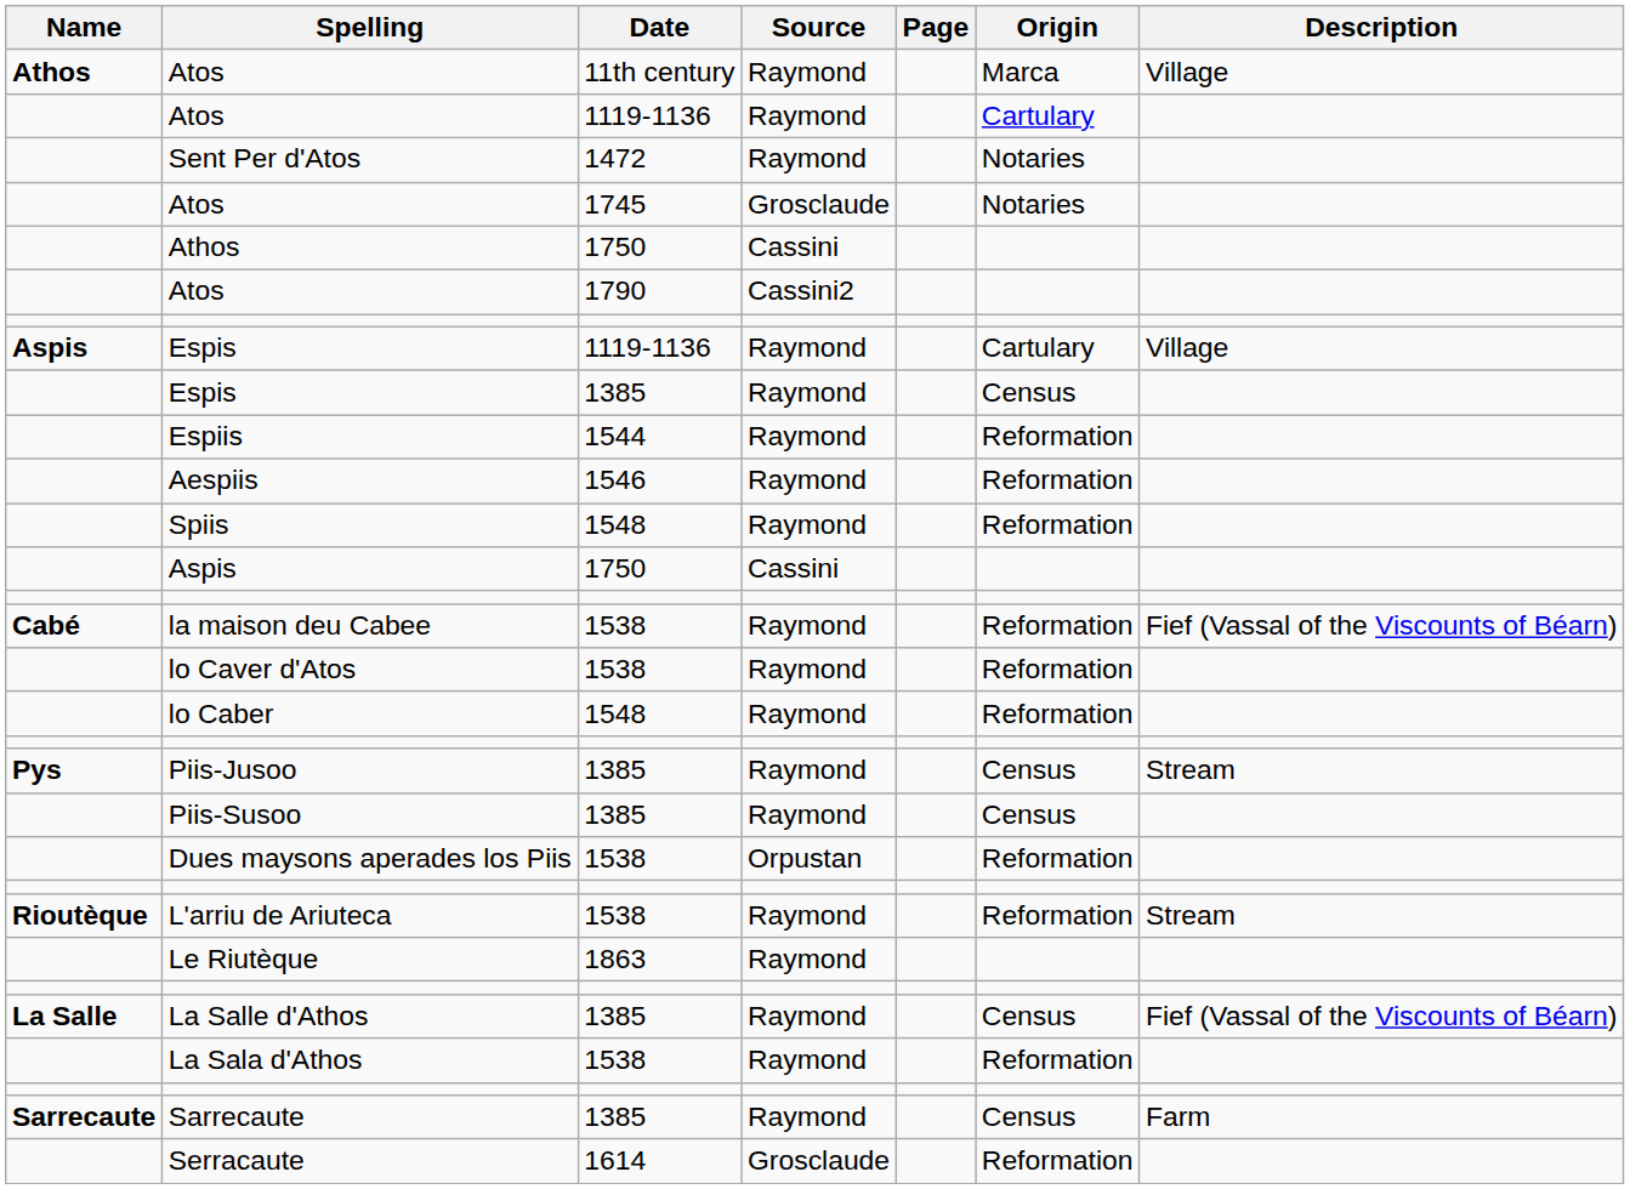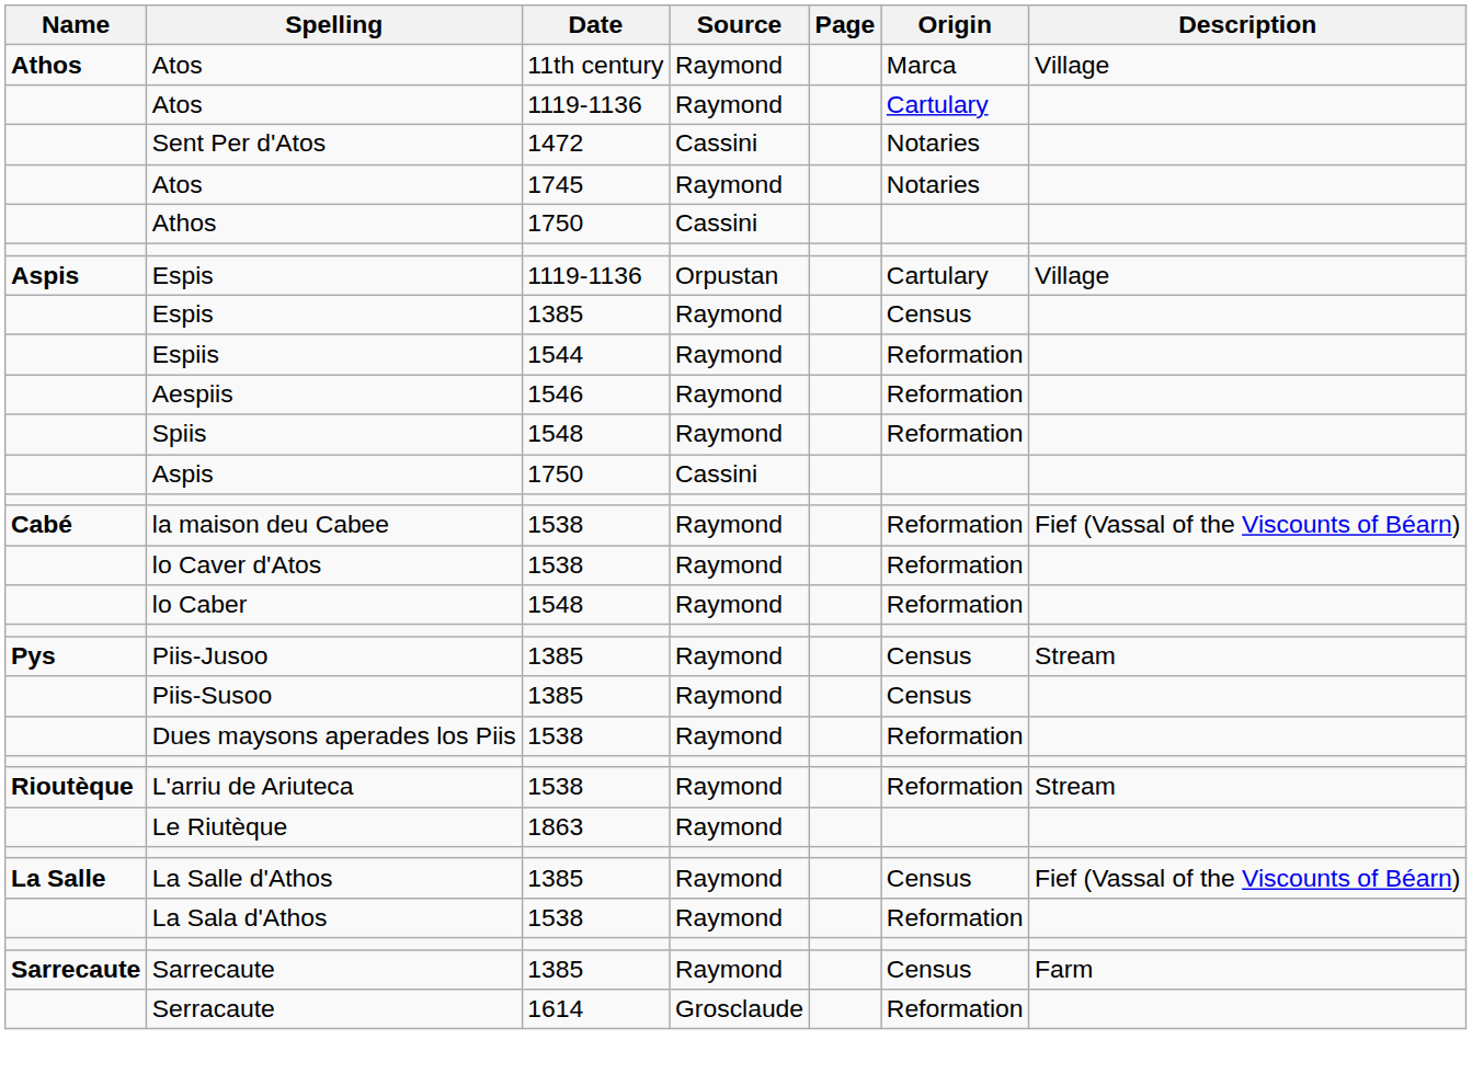Sent Per d'Atos | Source: Raymond -> Cassini
Atos / 1745 | Source: Grosclaude -> Raymond
- row: Atos | 1790 | Cassini2
Espis / 1119-1136 | Source: Raymond -> Orpustan
Dues maysons aperades los Piis | Source: Orpustan -> Raymond
